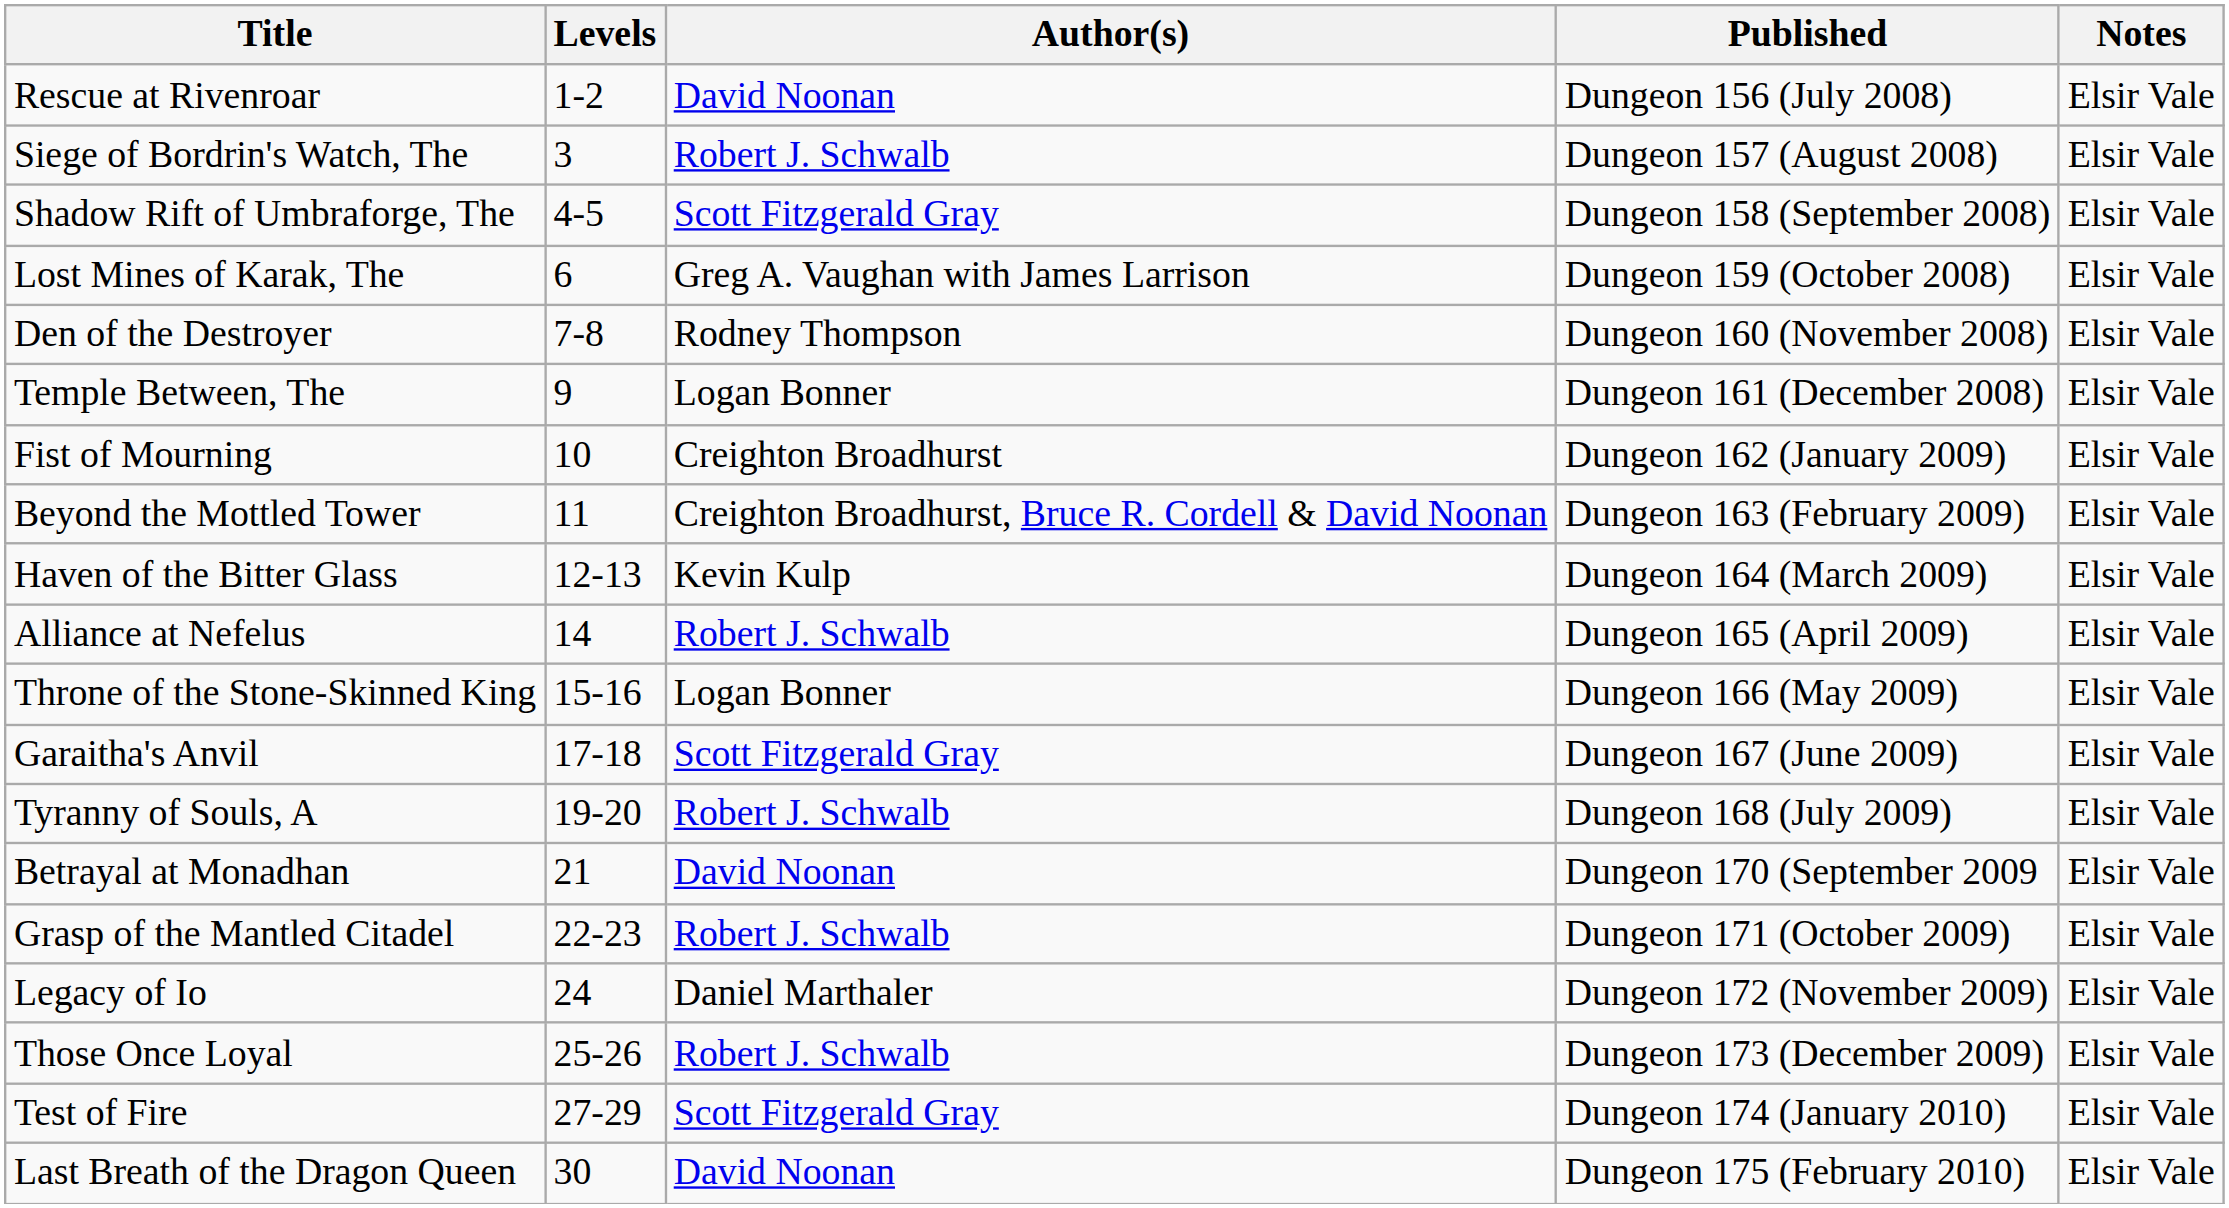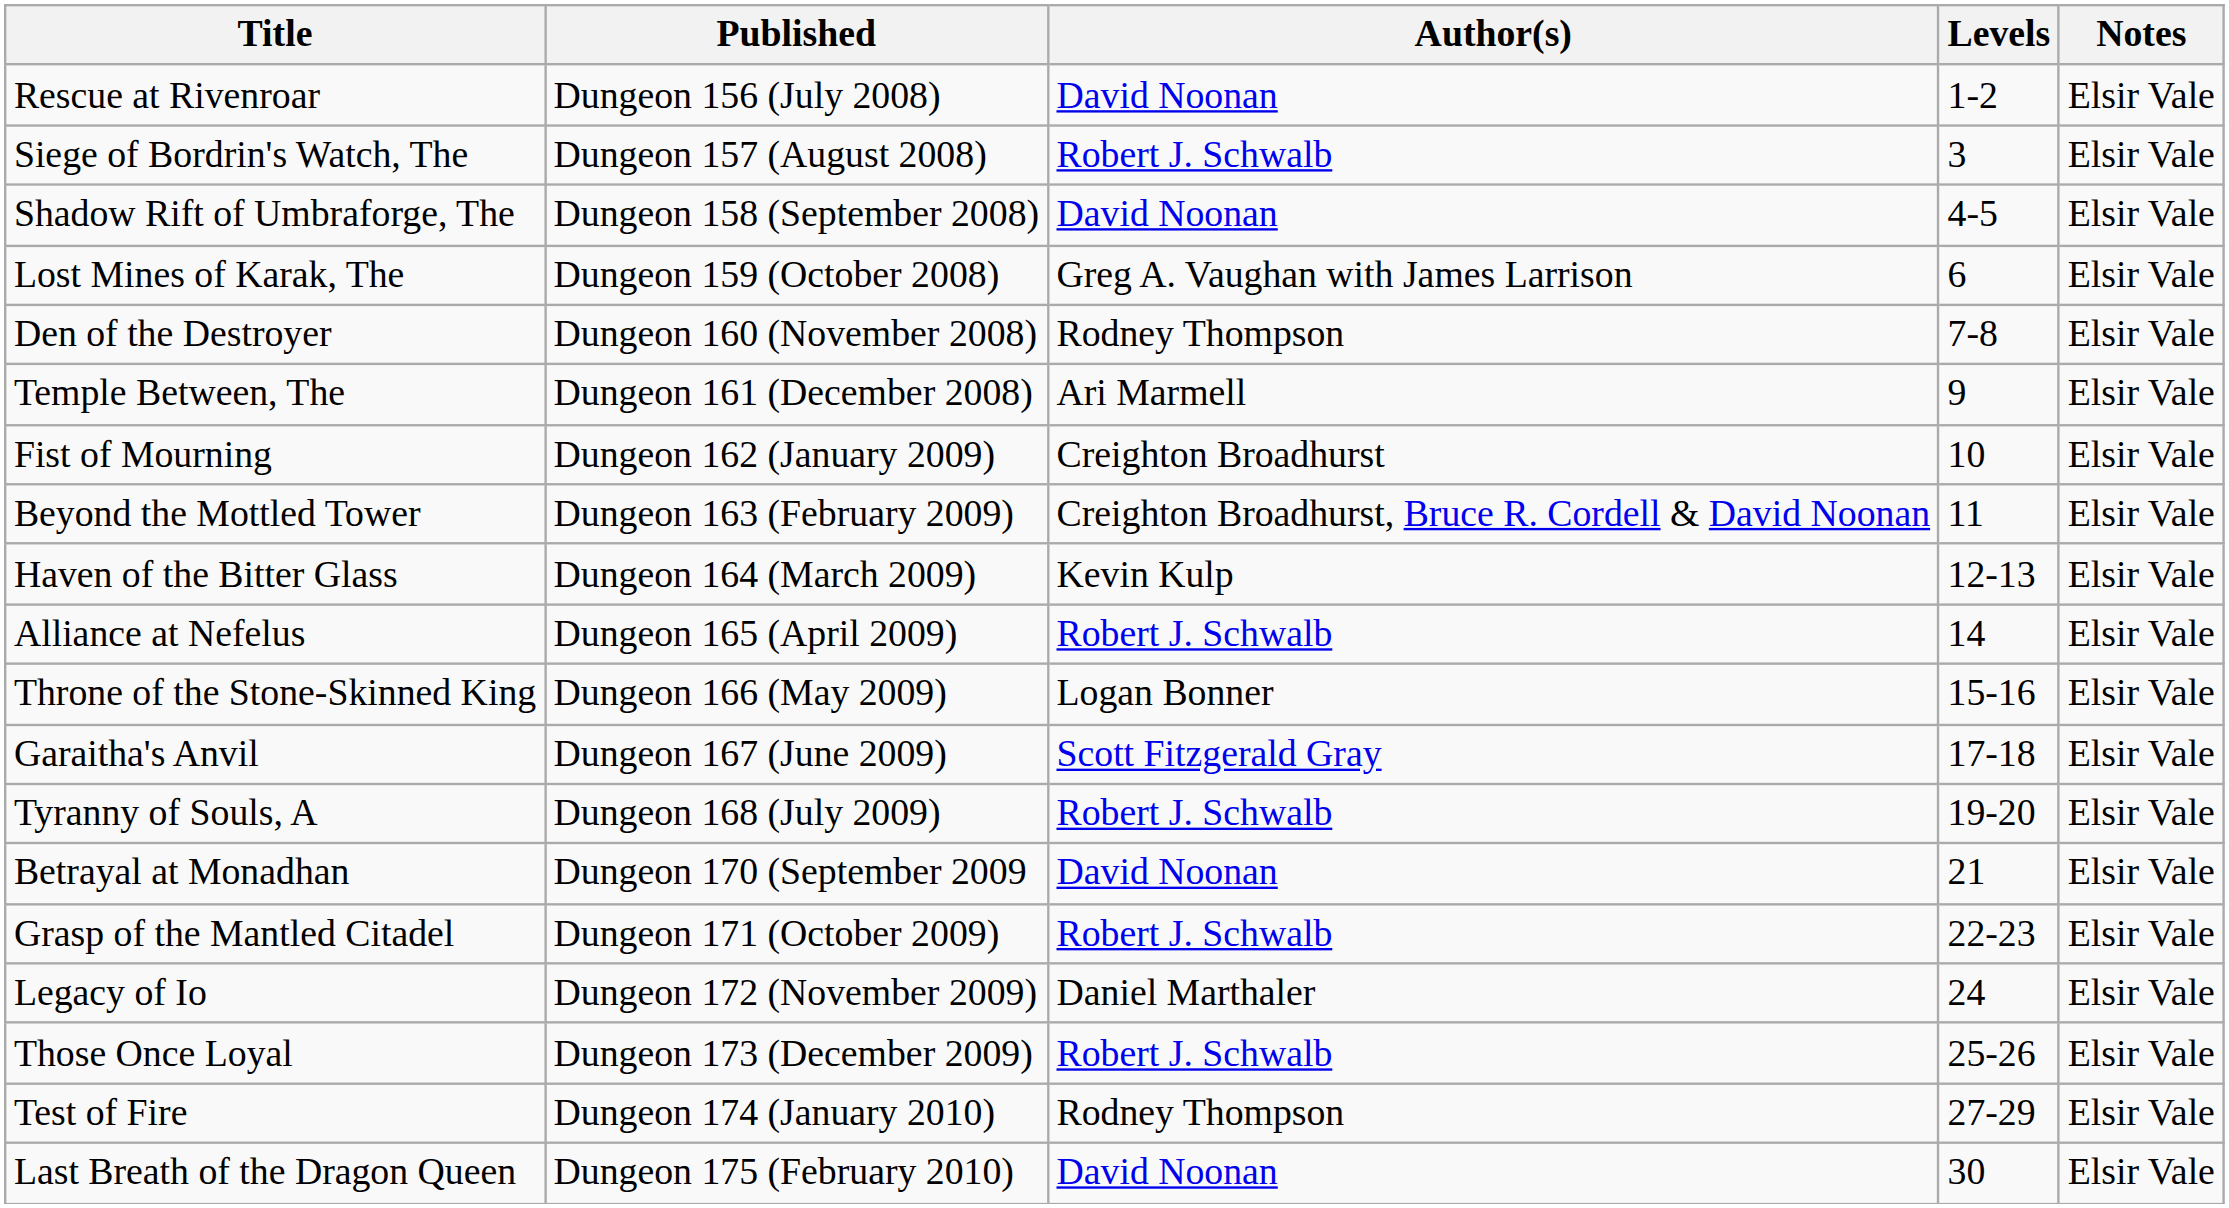columns swapped: Levels <-> Published
Shadow Rift of Umbraforge, The | Author(s): Scott Fitzgerald Gray -> David Noonan
Temple Between, The | Author(s): Logan Bonner -> Ari Marmell
Test of Fire | Author(s): Scott Fitzgerald Gray -> Rodney Thompson
